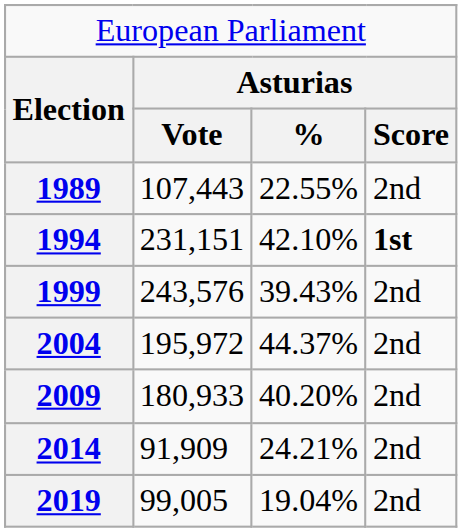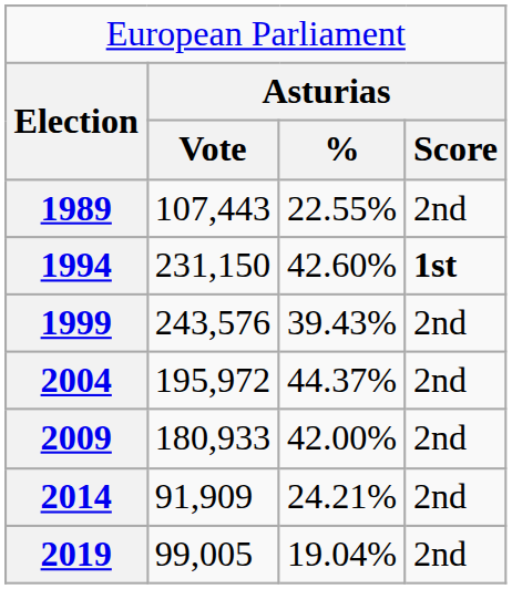1994 | column 2: 231,151 -> 231,150
1994 | column 3: 42.10% -> 42.60%
2009 | column 3: 40.20% -> 42.00%
